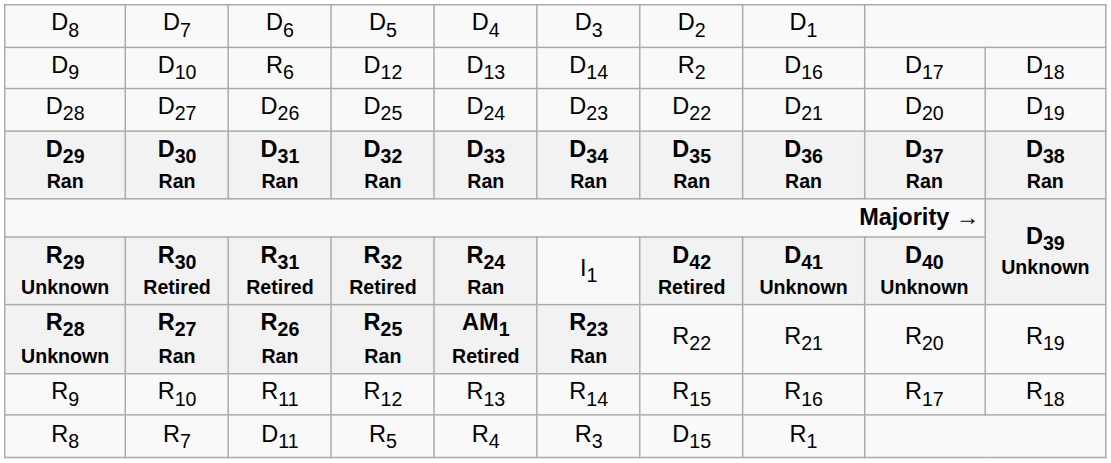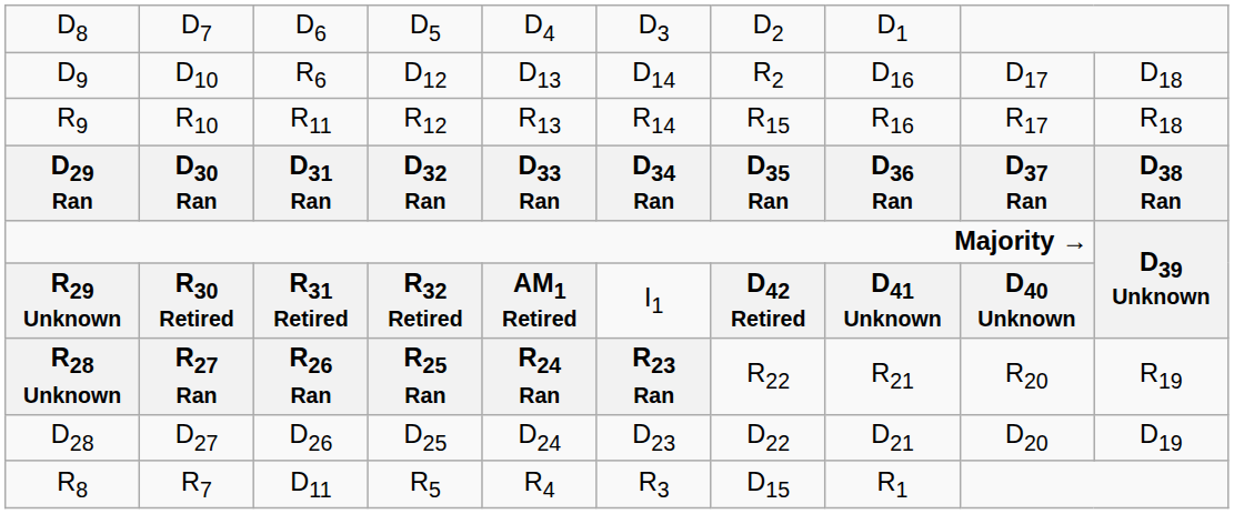rows swapped: D28 <-> R9
R29 Unknown | column 5: R24 Ran -> AM1 Retired
R28 Unknown | column 5: AM1 Retired -> R24 Ran
